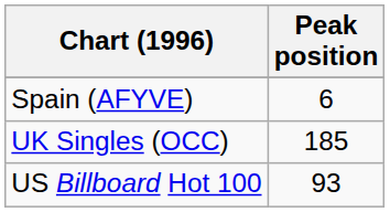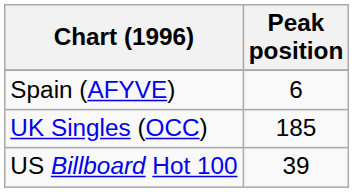US Billboard Hot 100 | Peak position: 93 -> 39
